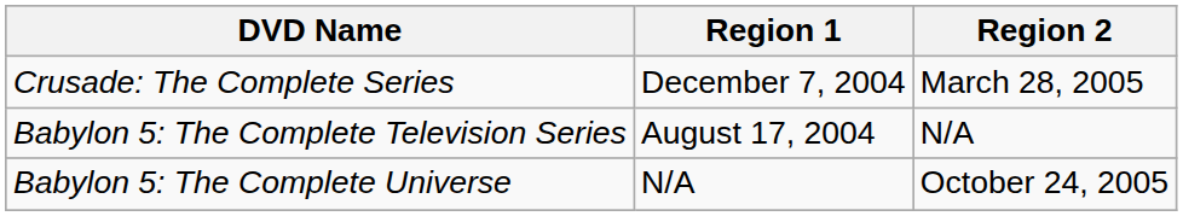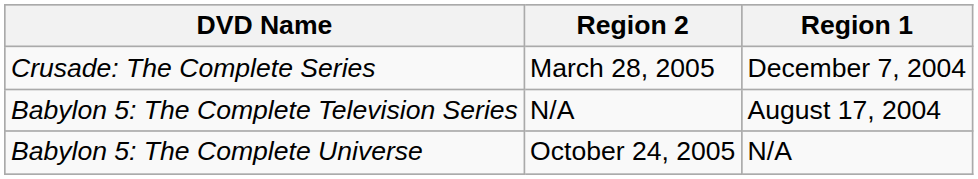columns swapped: Region 1 <-> Region 2
